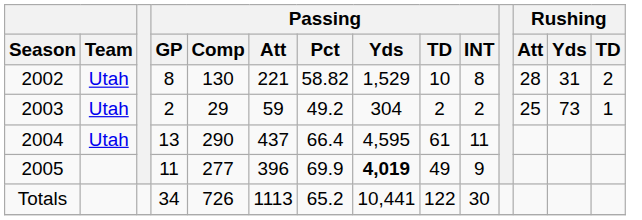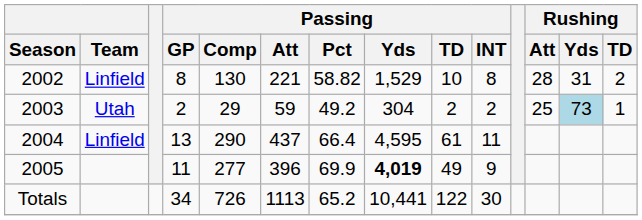2002 | Team: Utah -> Linfield
2003 | Rushing / Yds: no background -> lightblue background
2004 | Team: Utah -> Linfield
